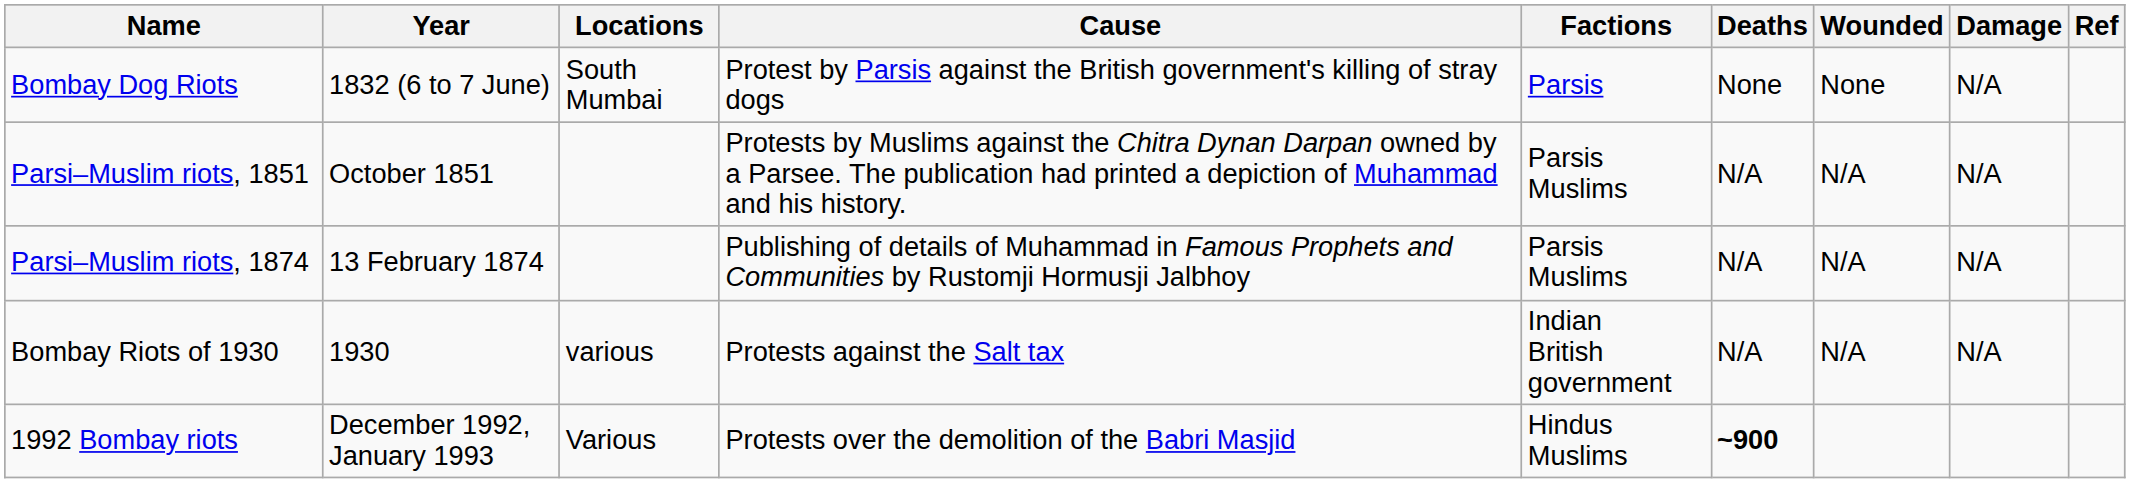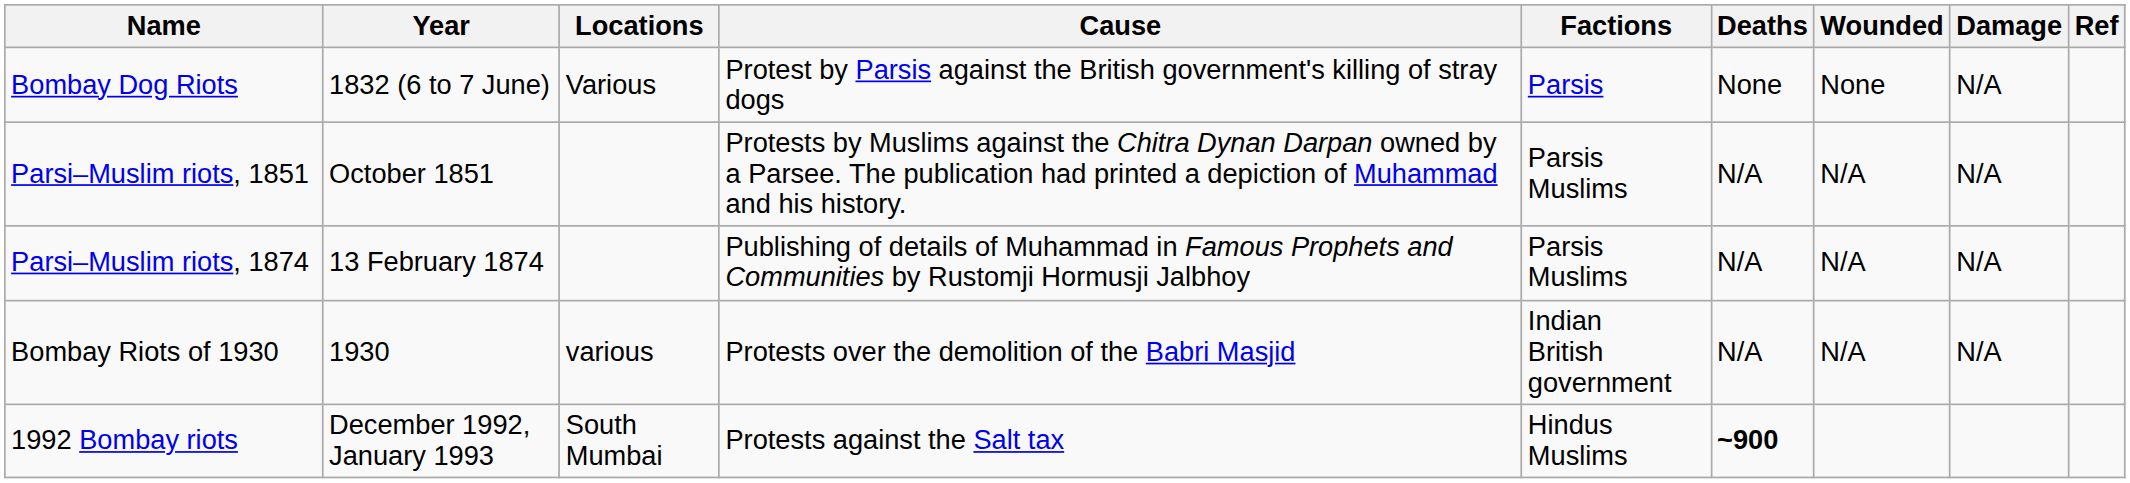Bombay Dog Riots | Locations: South Mumbai -> Various
Bombay Riots of 1930 | Cause: Protests against the Salt tax -> Protests over the demolition of the Babri Masjid
1992 Bombay riots | Locations: Various -> South Mumbai
1992 Bombay riots | Cause: Protests over the demolition of the Babri Masjid -> Protests against the Salt tax
